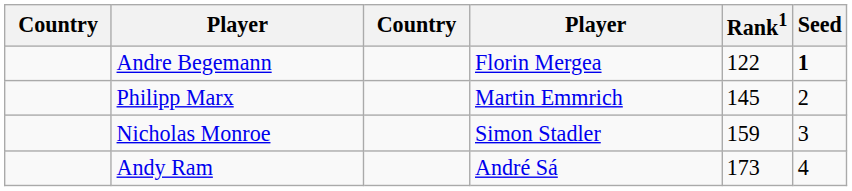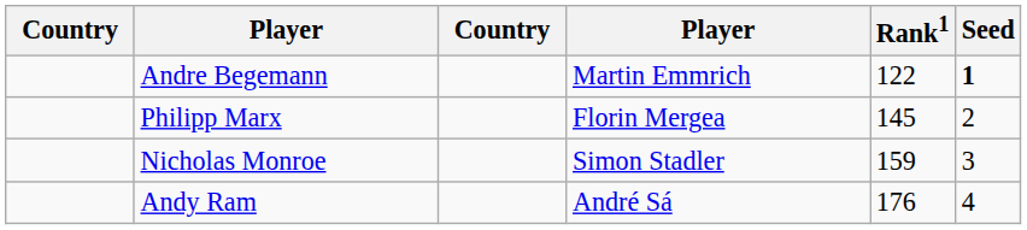Andre Begemann | column 4: Florin Mergea -> Martin Emmrich
Philipp Marx | column 4: Martin Emmrich -> Florin Mergea
Andy Ram | Rank1: 173 -> 176
